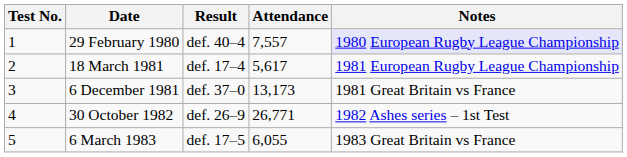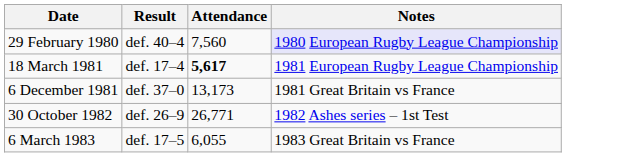- column: Test No. | 1 | 2 | 3 | 4 | 5
29 February 1980 | Attendance: 7,557 -> 7,560
18 March 1981 | Attendance: normal -> bold
